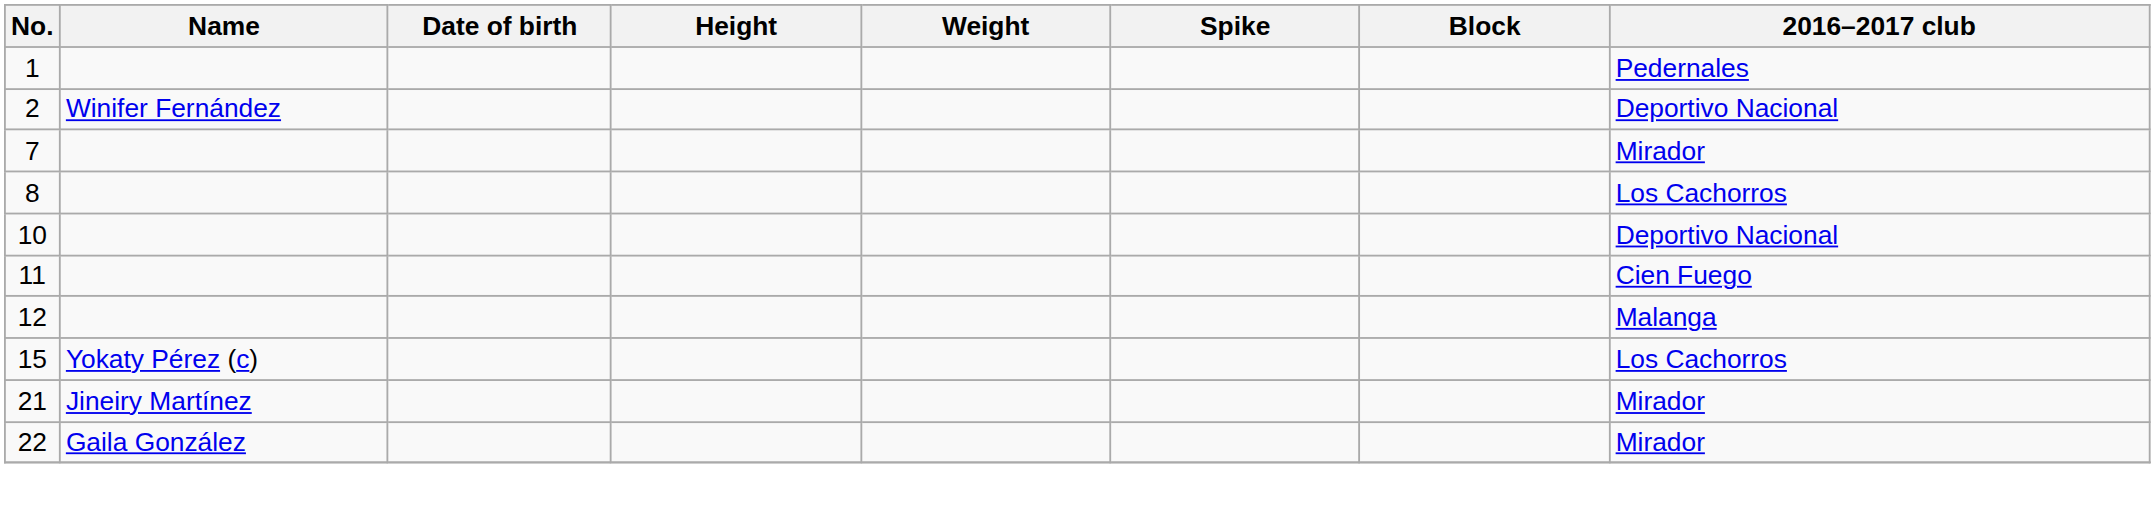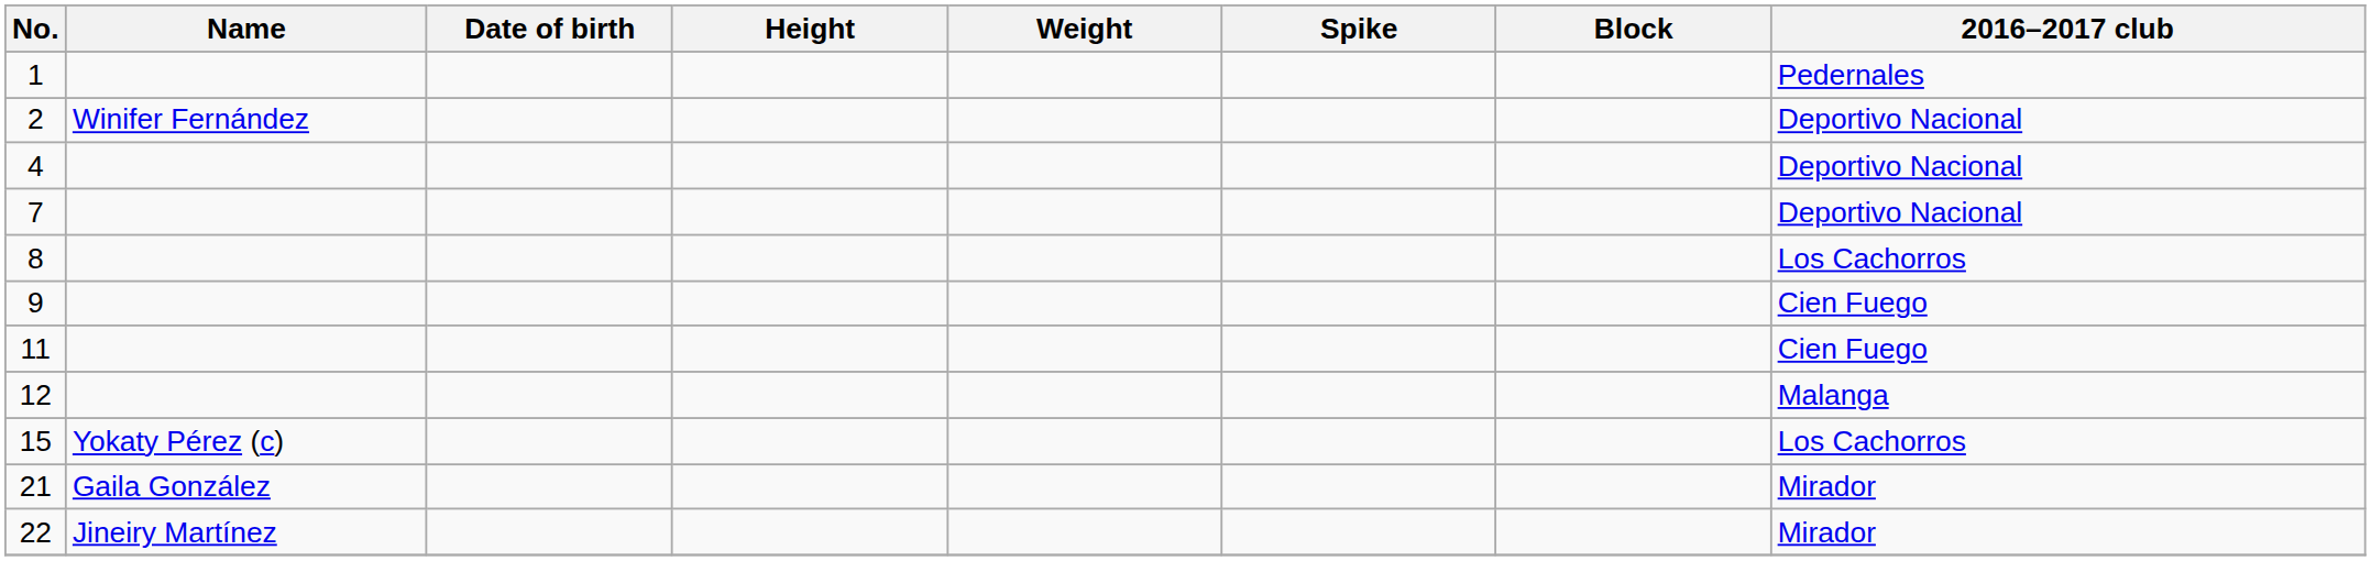+ row: 4 | Deportivo Nacional
7 | 2016–2017 club: Mirador -> Deportivo Nacional
+ row: 9 | Cien Fuego
- row: 10 | Deportivo Nacional
21 | Name: Jineiry Martínez -> Gaila González
22 | Name: Gaila González -> Jineiry Martínez
